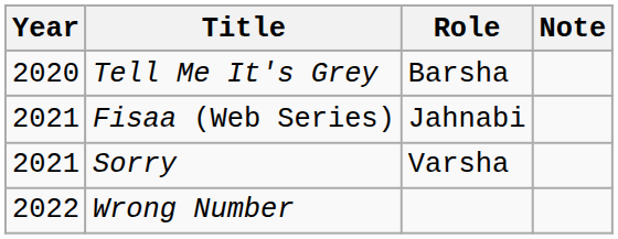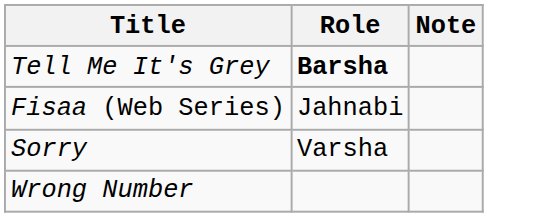- column: Year | 2020 | 2021 | 2021 | 2022
Tell Me It's Grey | Role: normal -> bold
